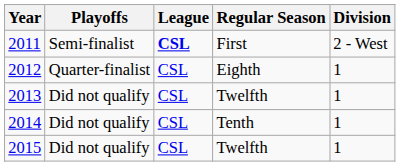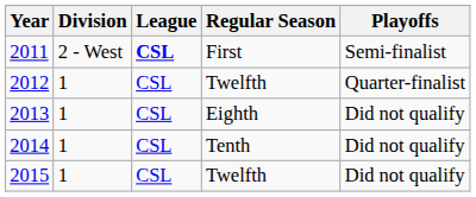columns swapped: Division <-> Playoffs
2012 | Regular Season: Eighth -> Twelfth
2013 | Regular Season: Twelfth -> Eighth
